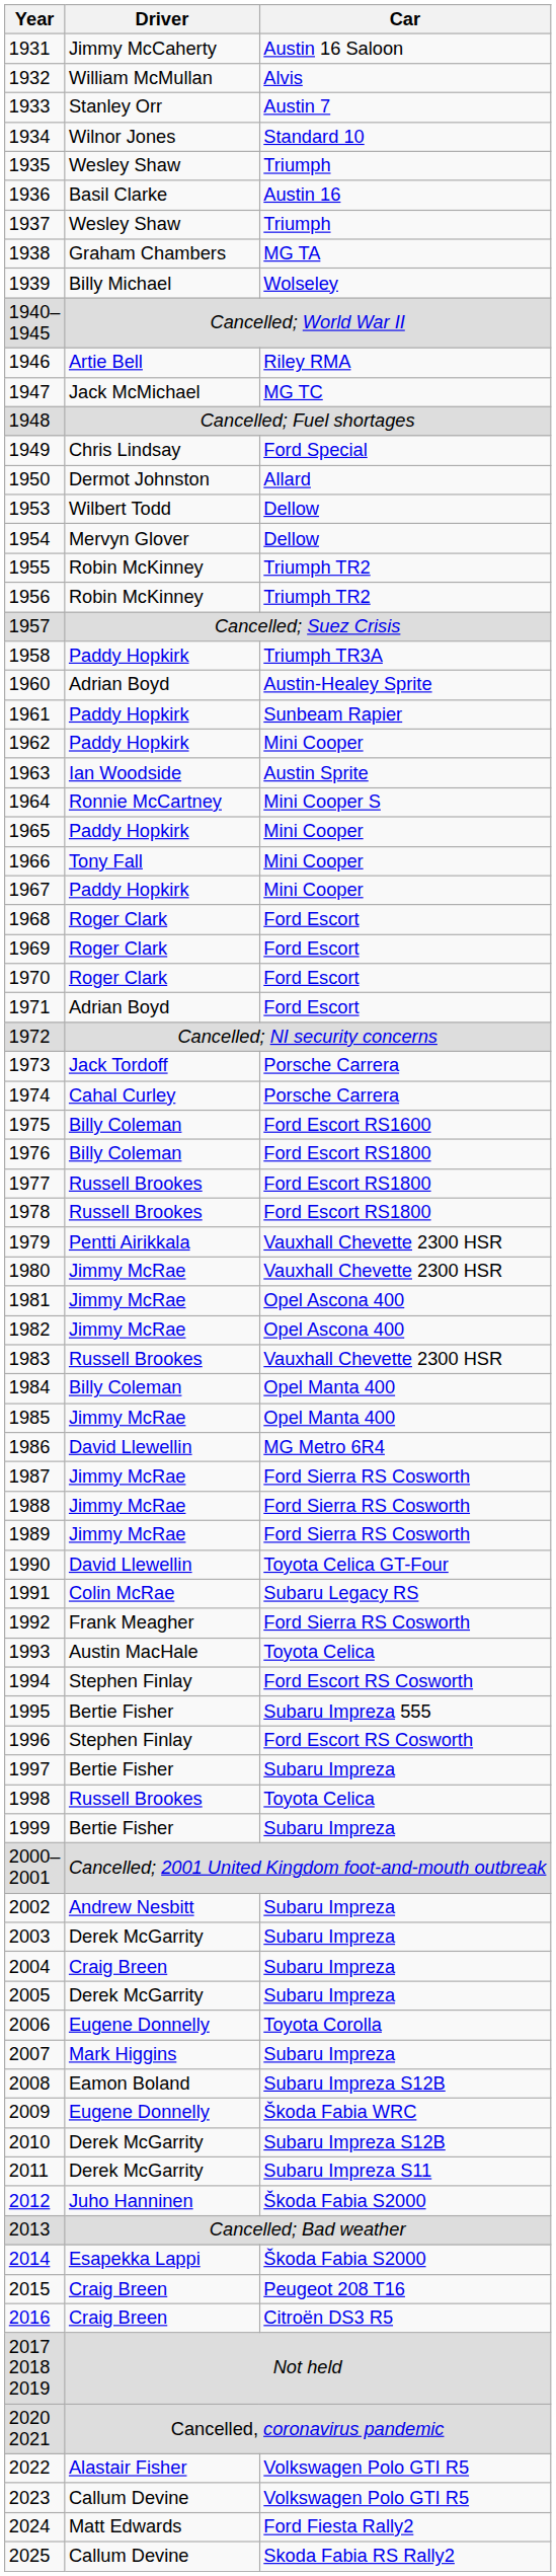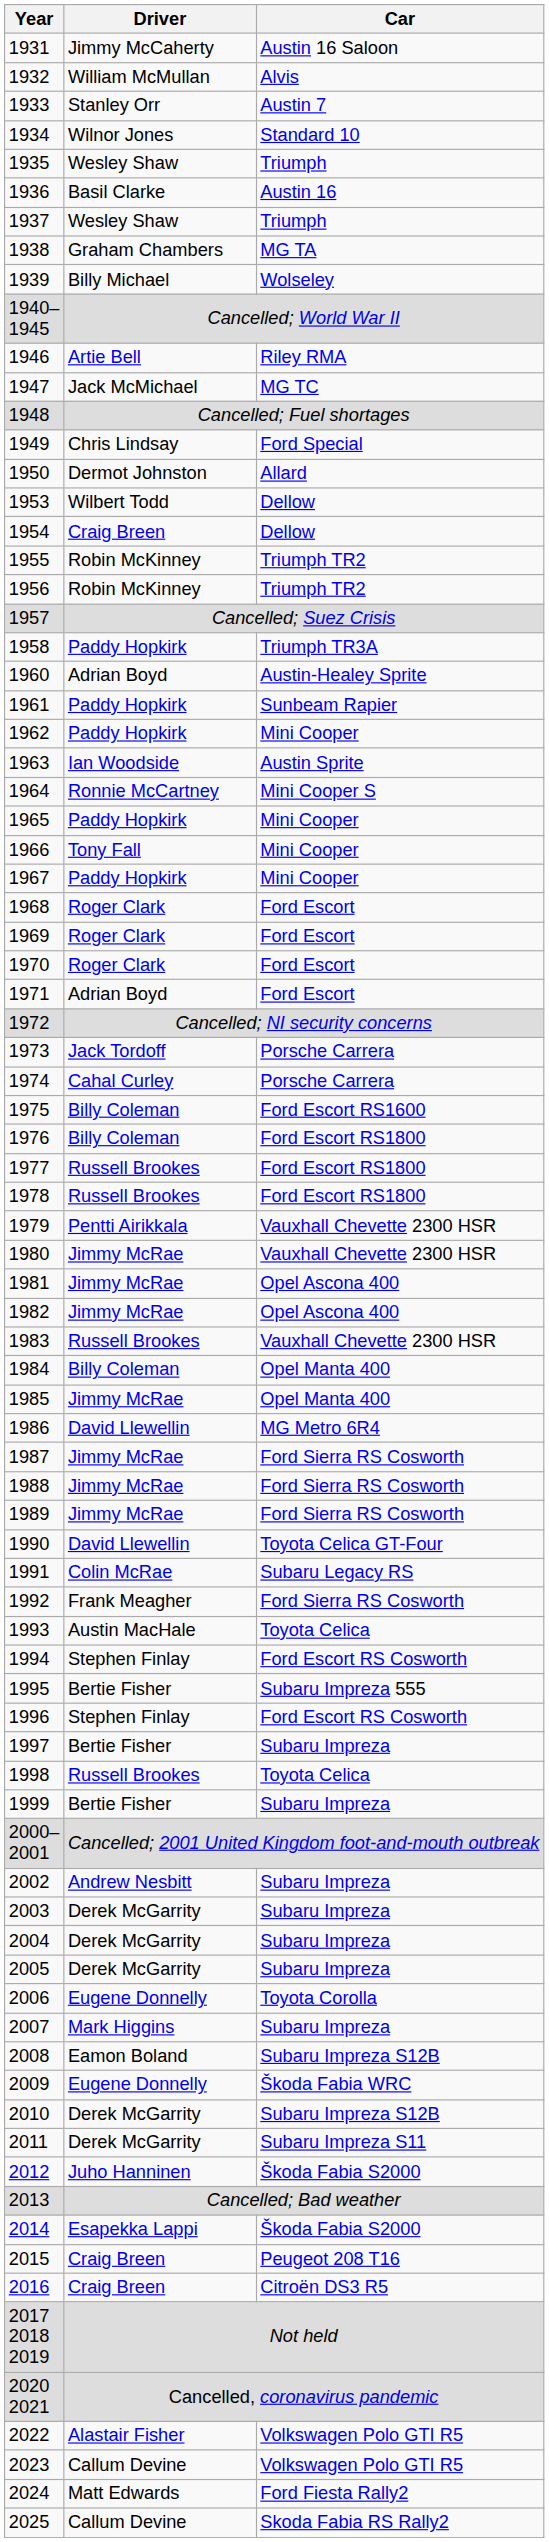1954 | Driver: Mervyn Glover -> Craig Breen
2004 | Driver: Craig Breen -> Derek McGarrity
